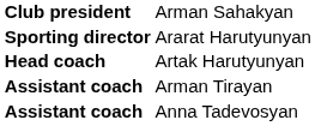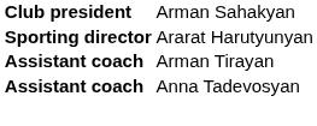- row: Head coach | Artak Harutyunyan
